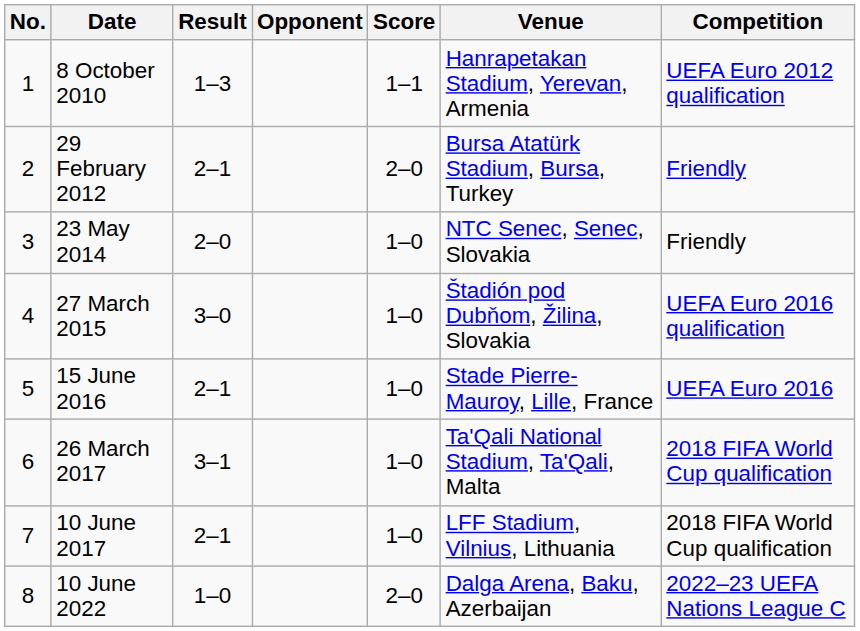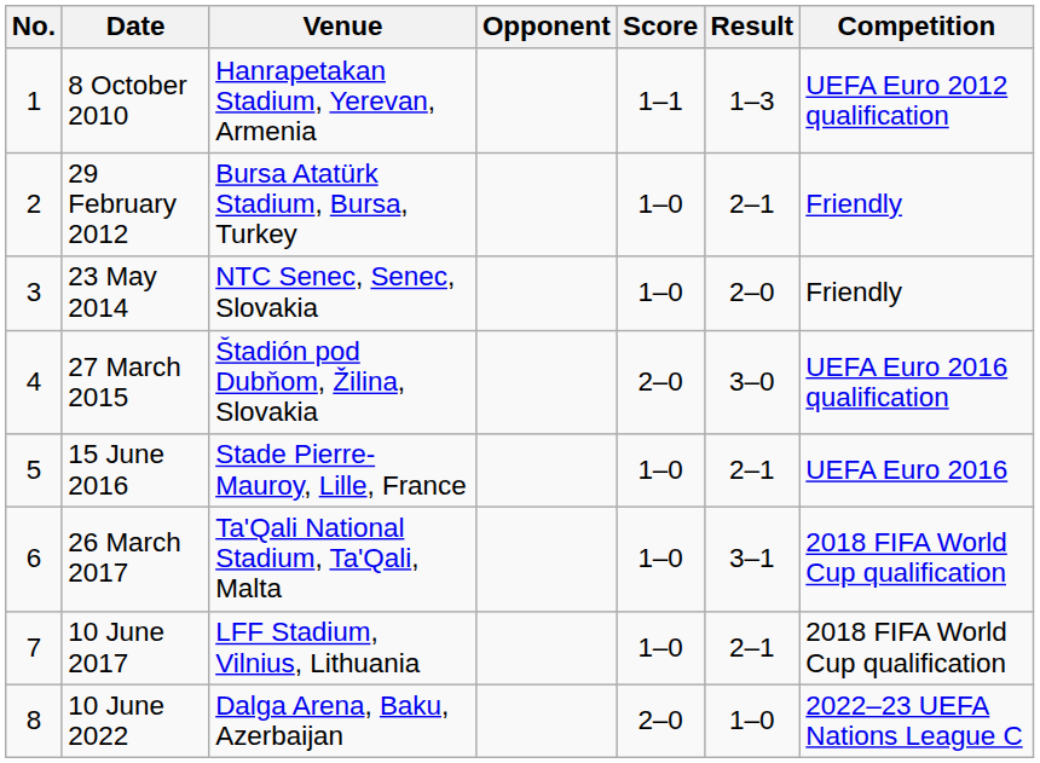columns swapped: Venue <-> Result
29 February 2012 | Score: 2–0 -> 1–0
27 March 2015 | Score: 1–0 -> 2–0
